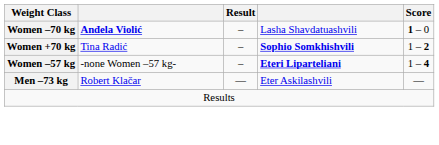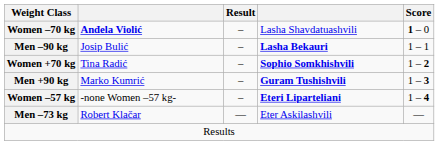+ row: Men –90 kg | Josip Bulić | – | Lasha Bekauri | 1 – 1
+ row: Men +90 kg | Marko Kumrić | – | Guram Tushishvili | 1 – 3
